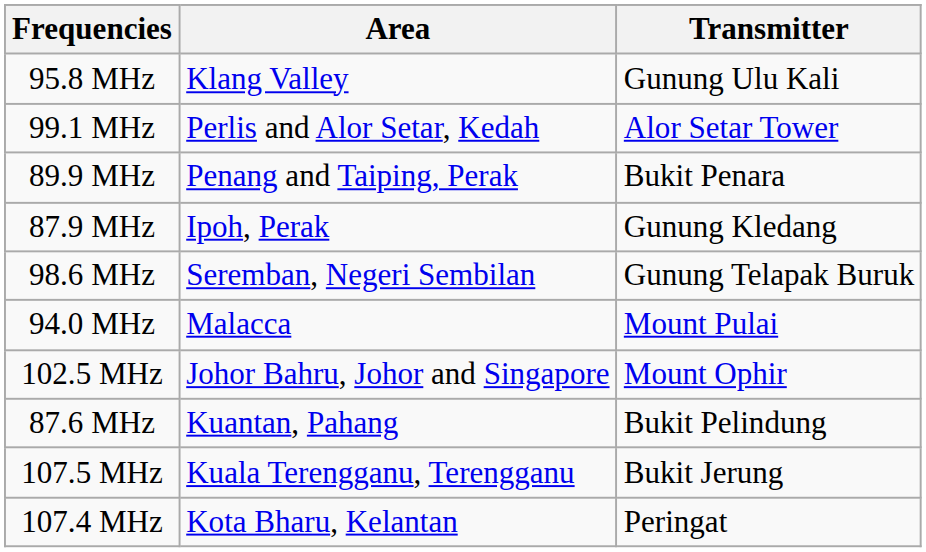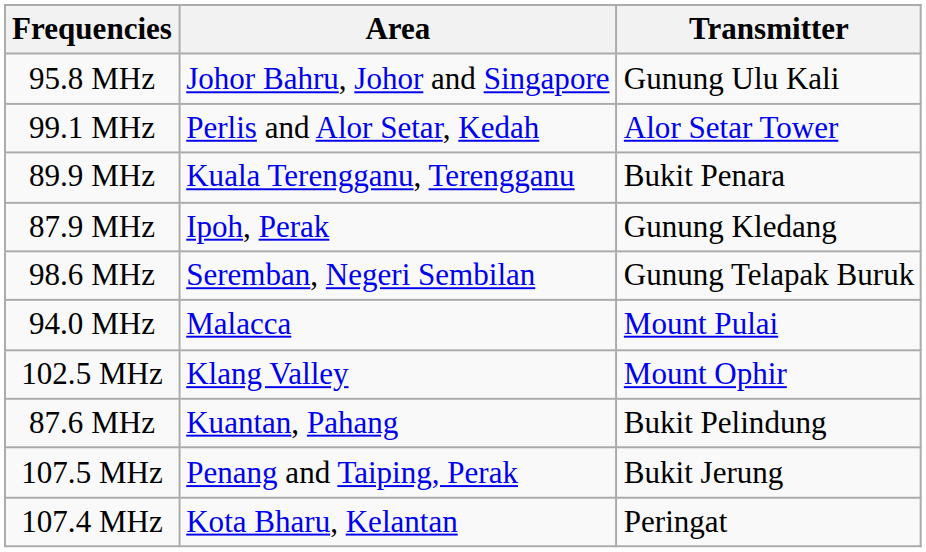95.8 MHz | Area: Klang Valley -> Johor Bahru, Johor and Singapore
89.9 MHz | Area: Penang and Taiping, Perak -> Kuala Terengganu, Terengganu
102.5 MHz | Area: Johor Bahru, Johor and Singapore -> Klang Valley
107.5 MHz | Area: Kuala Terengganu, Terengganu -> Penang and Taiping, Perak
